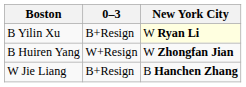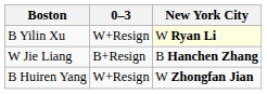B Yilin Xu | 0–3: B+Resign -> W+Resign
rows swapped: W Jie Liang <-> B Huiren Yang
